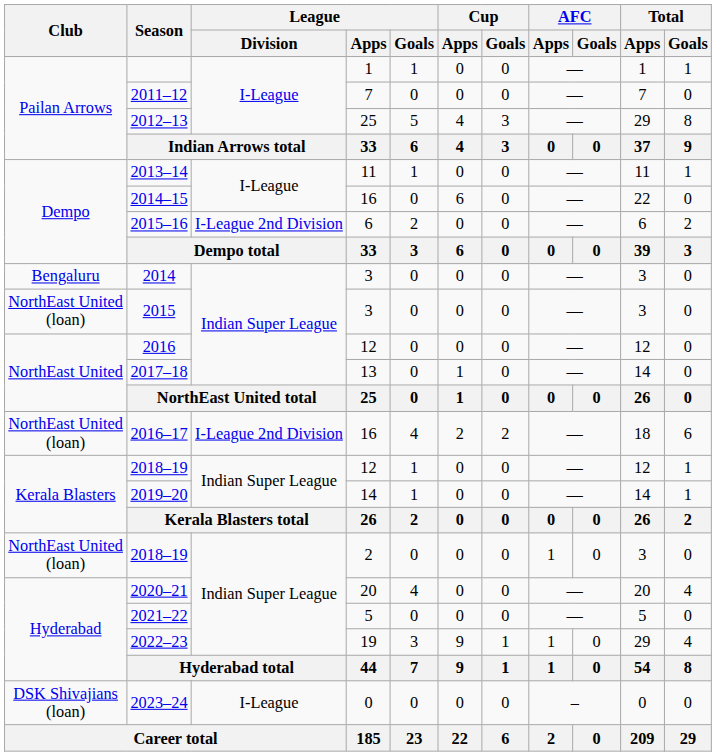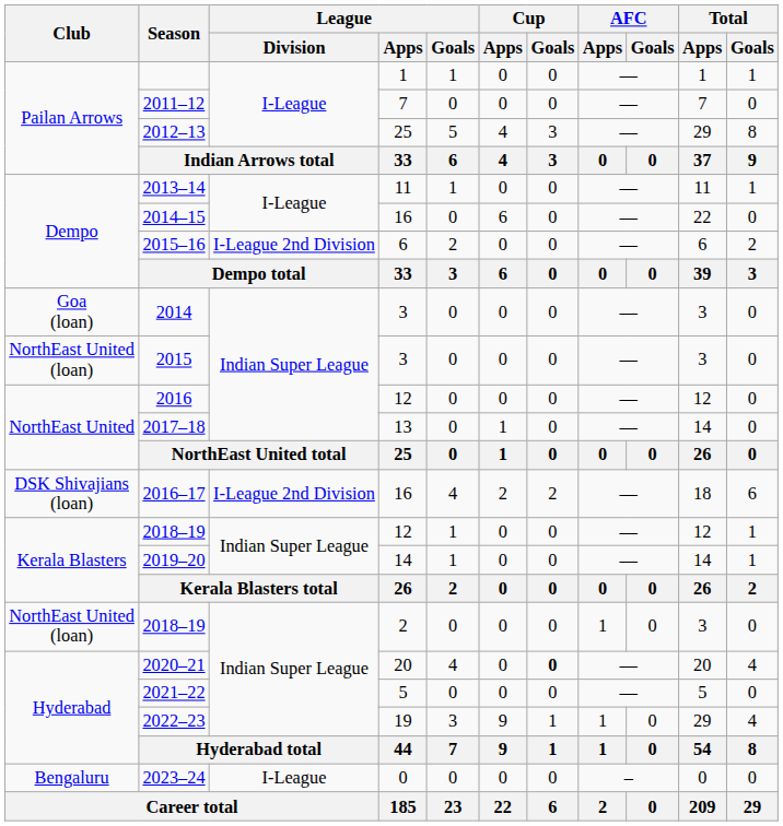2014 | Club: Bengaluru -> Goa (loan)
2016–17 | Club: NorthEast United (loan) -> DSK Shivajians (loan)
2020–21 | Cup / Goals: normal -> bold
2023–24 | Club: DSK Shivajians (loan) -> Bengaluru
